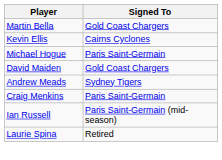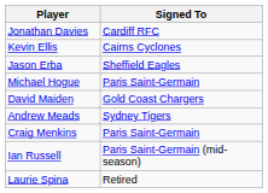- row: Martin Bella | Gold Coast Chargers
+ row: Jonathan Davies | Cardiff RFC
+ row: Jason Erba | Sheffield Eagles
